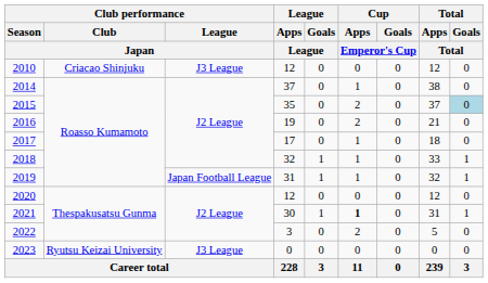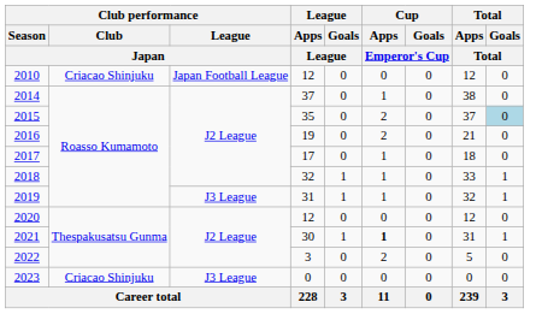2010 | Club performance / League / Japan: J3 League -> Japan Football League
2019 | Club performance / League / Japan: Japan Football League -> J3 League
2023 | Club performance / Club / Japan: Ryutsu Keizai University -> Criacao Shinjuku
